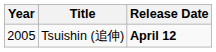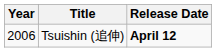Tsuishin (追伸) | Year: 2005 -> 2006
